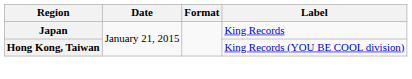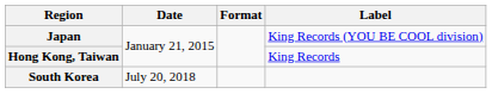Japan | Label: King Records -> King Records (YOU BE COOL division)
Hong Kong, Taiwan | Label: King Records (YOU BE COOL division) -> King Records
+ row: South Korea | July 20, 2018
